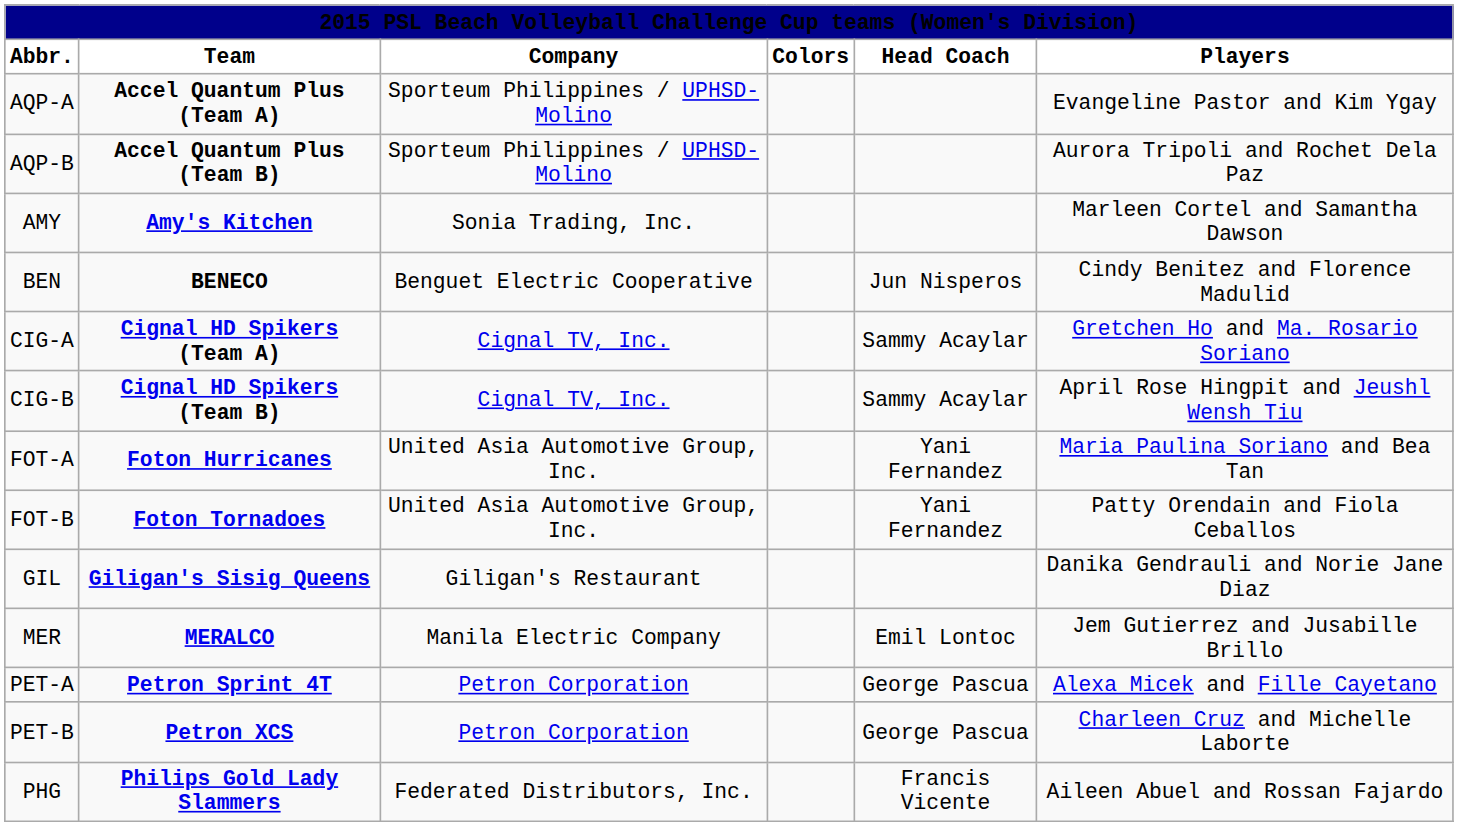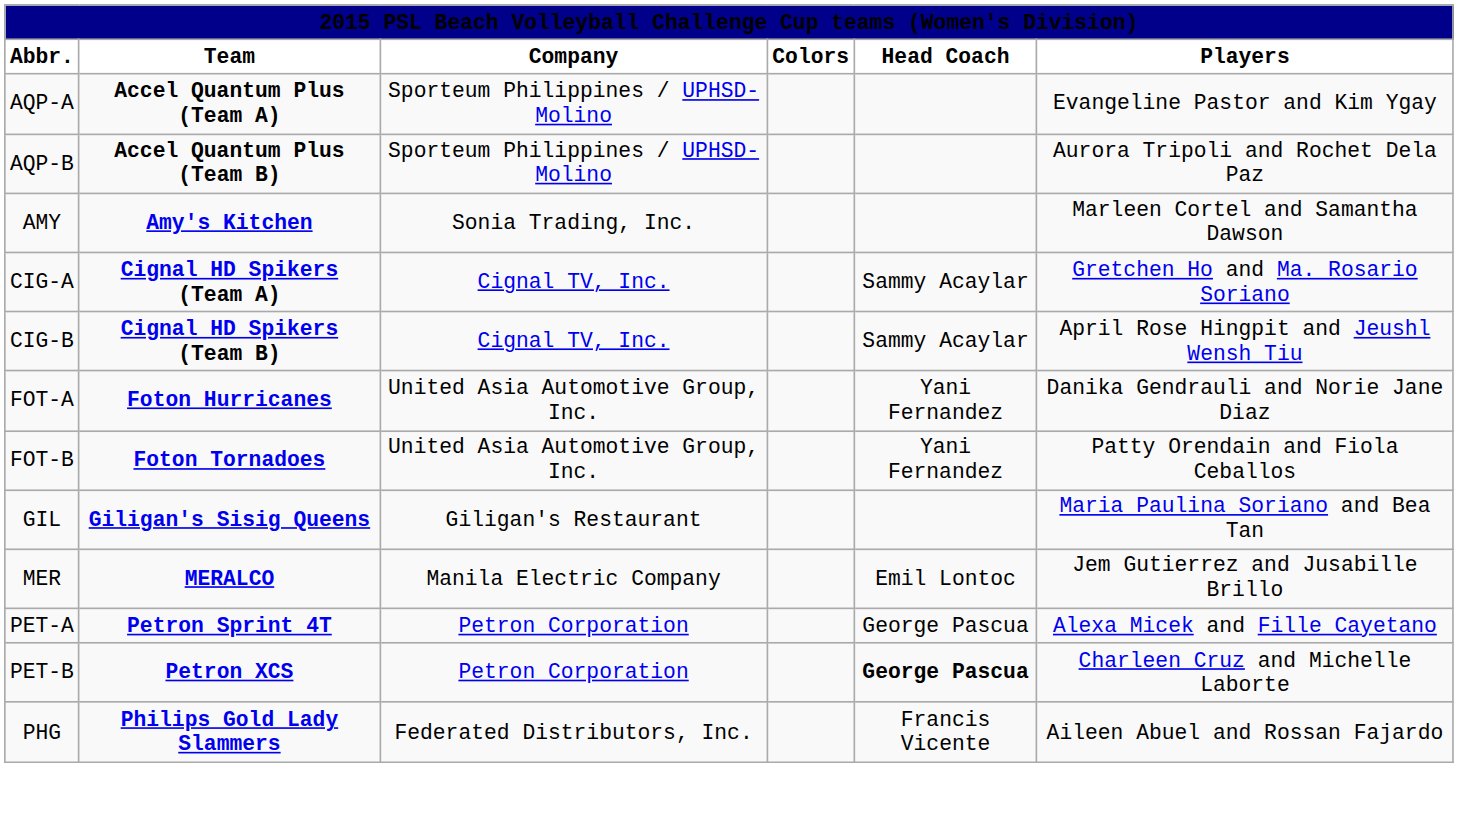- row: BEN | BENECO | Benguet Electric Cooperative | Jun Nisperos | Cindy Benitez and Florence Madulid
FOT-A | Players: Maria Paulina Soriano and Bea Tan -> Danika Gendrauli and Norie Jane Diaz
GIL | Players: Danika Gendrauli and Norie Jane Diaz -> Maria Paulina Soriano and Bea Tan
PET-B | Head Coach: normal -> bold
